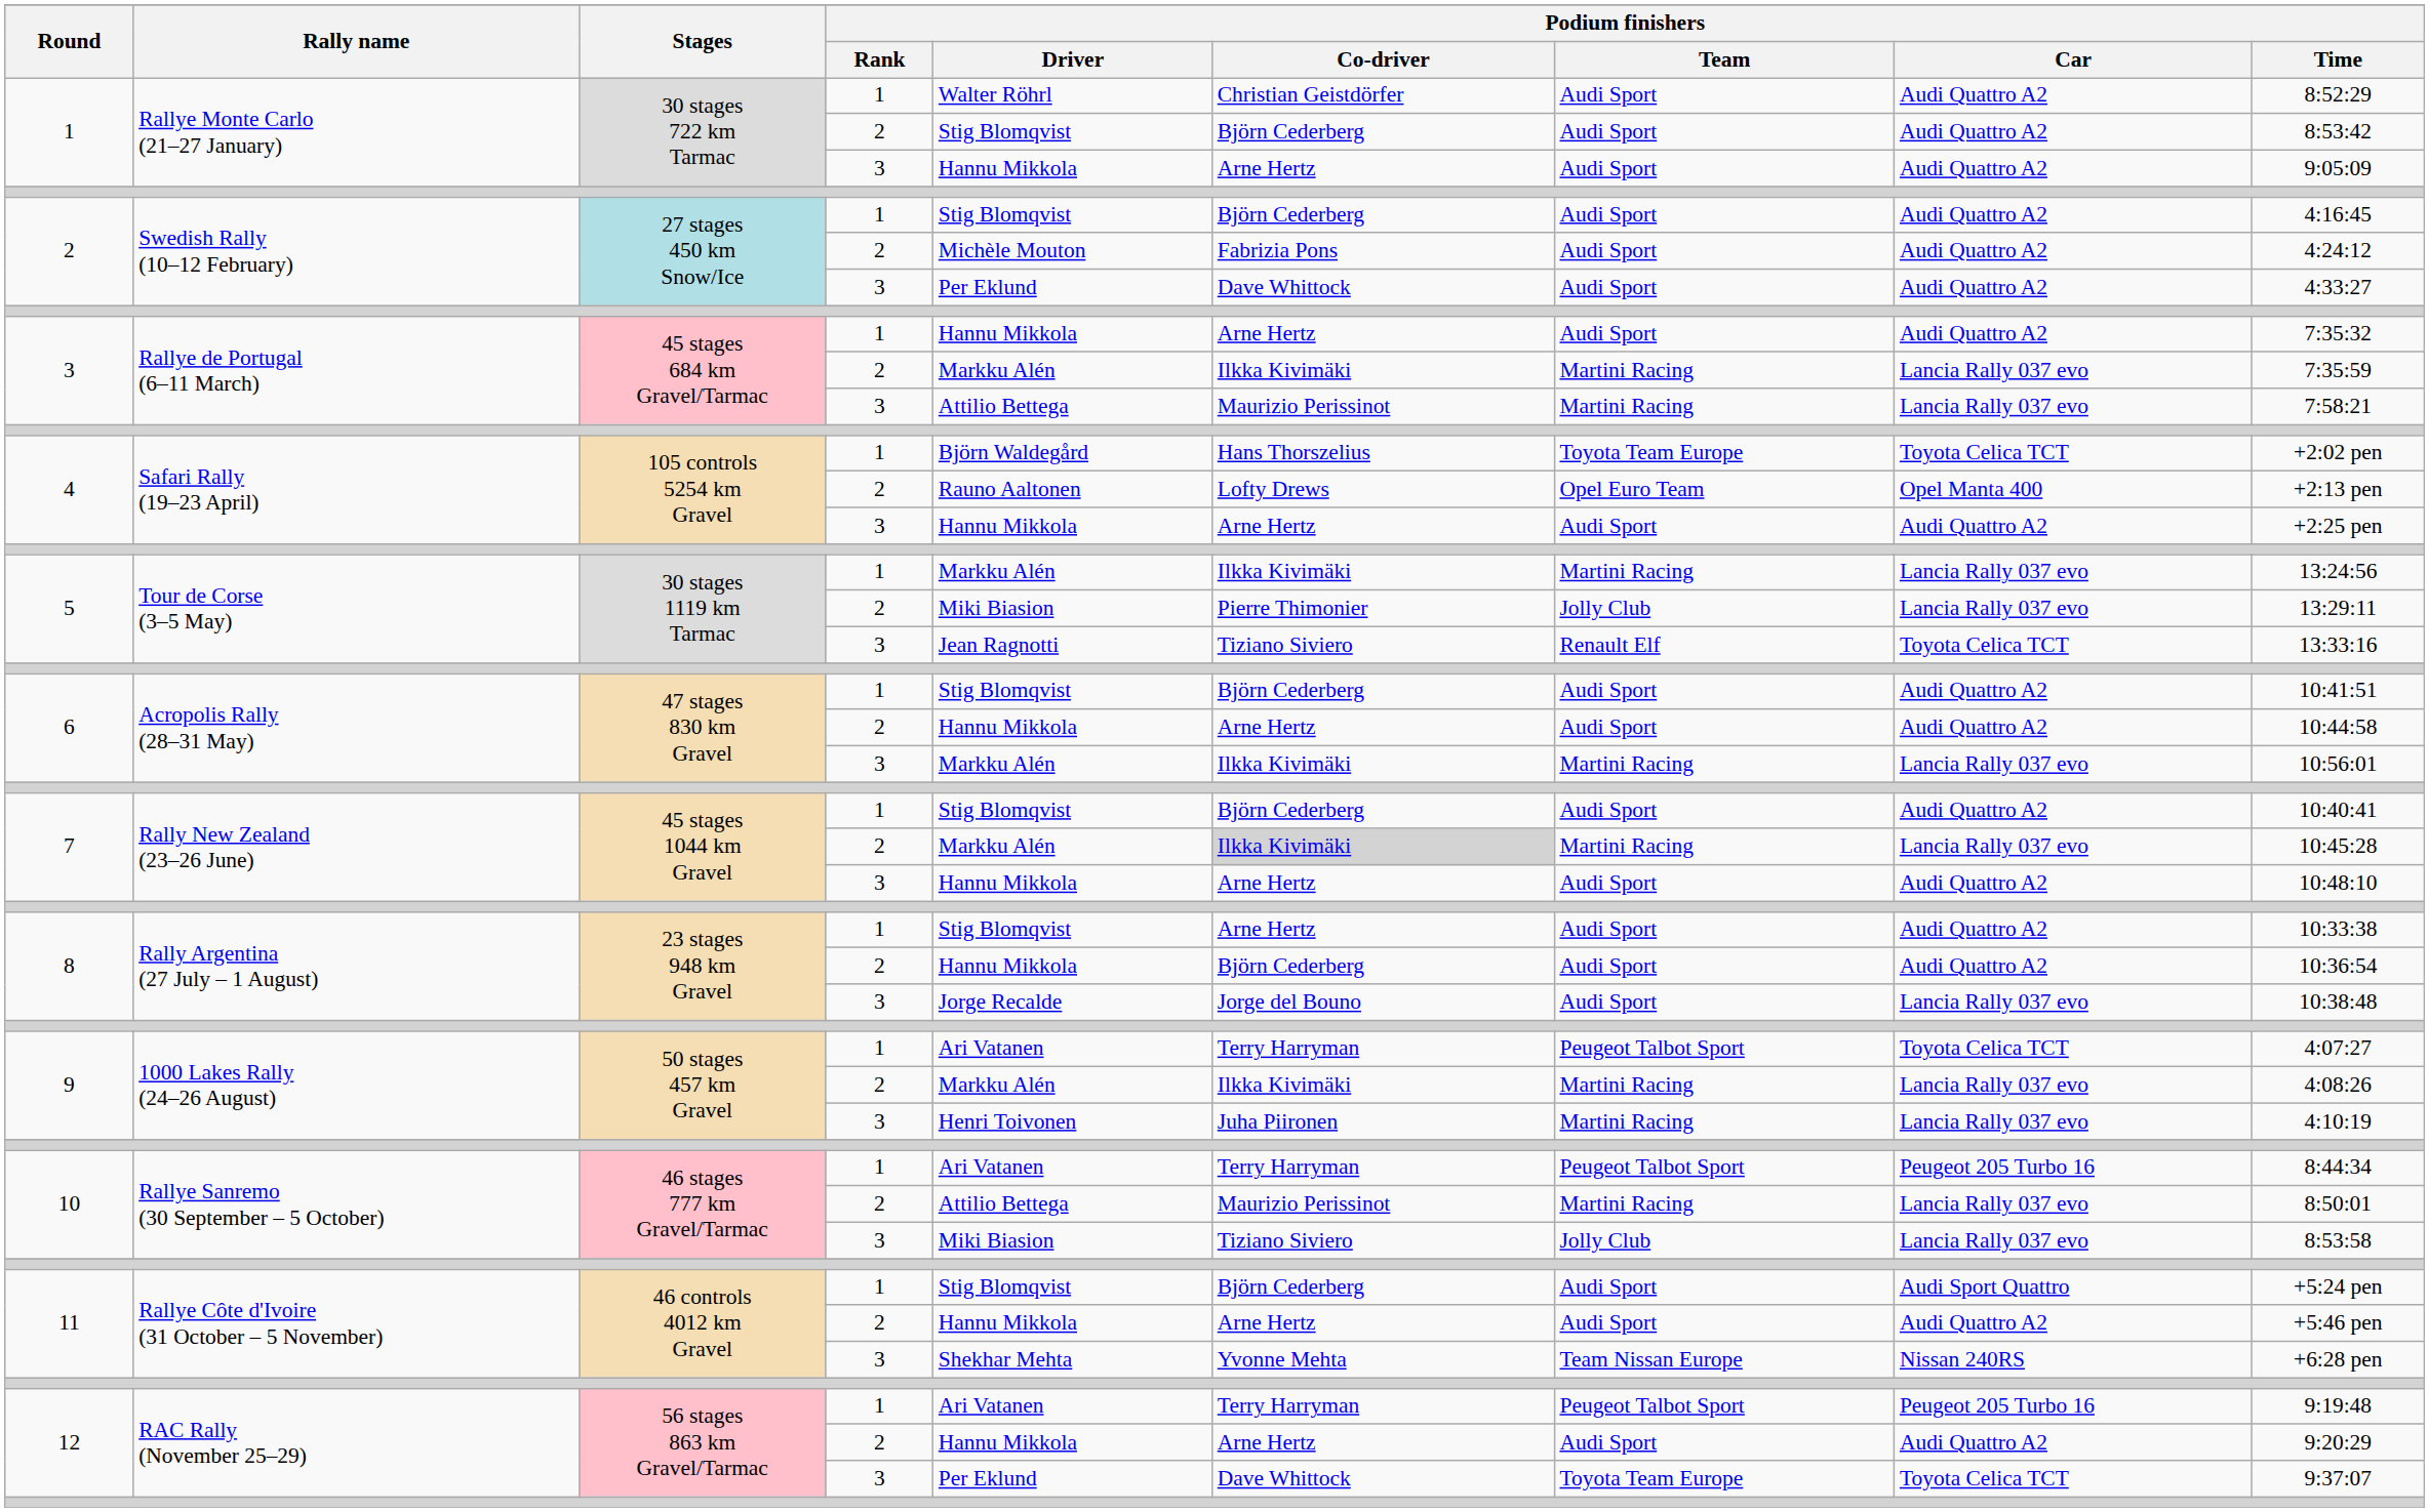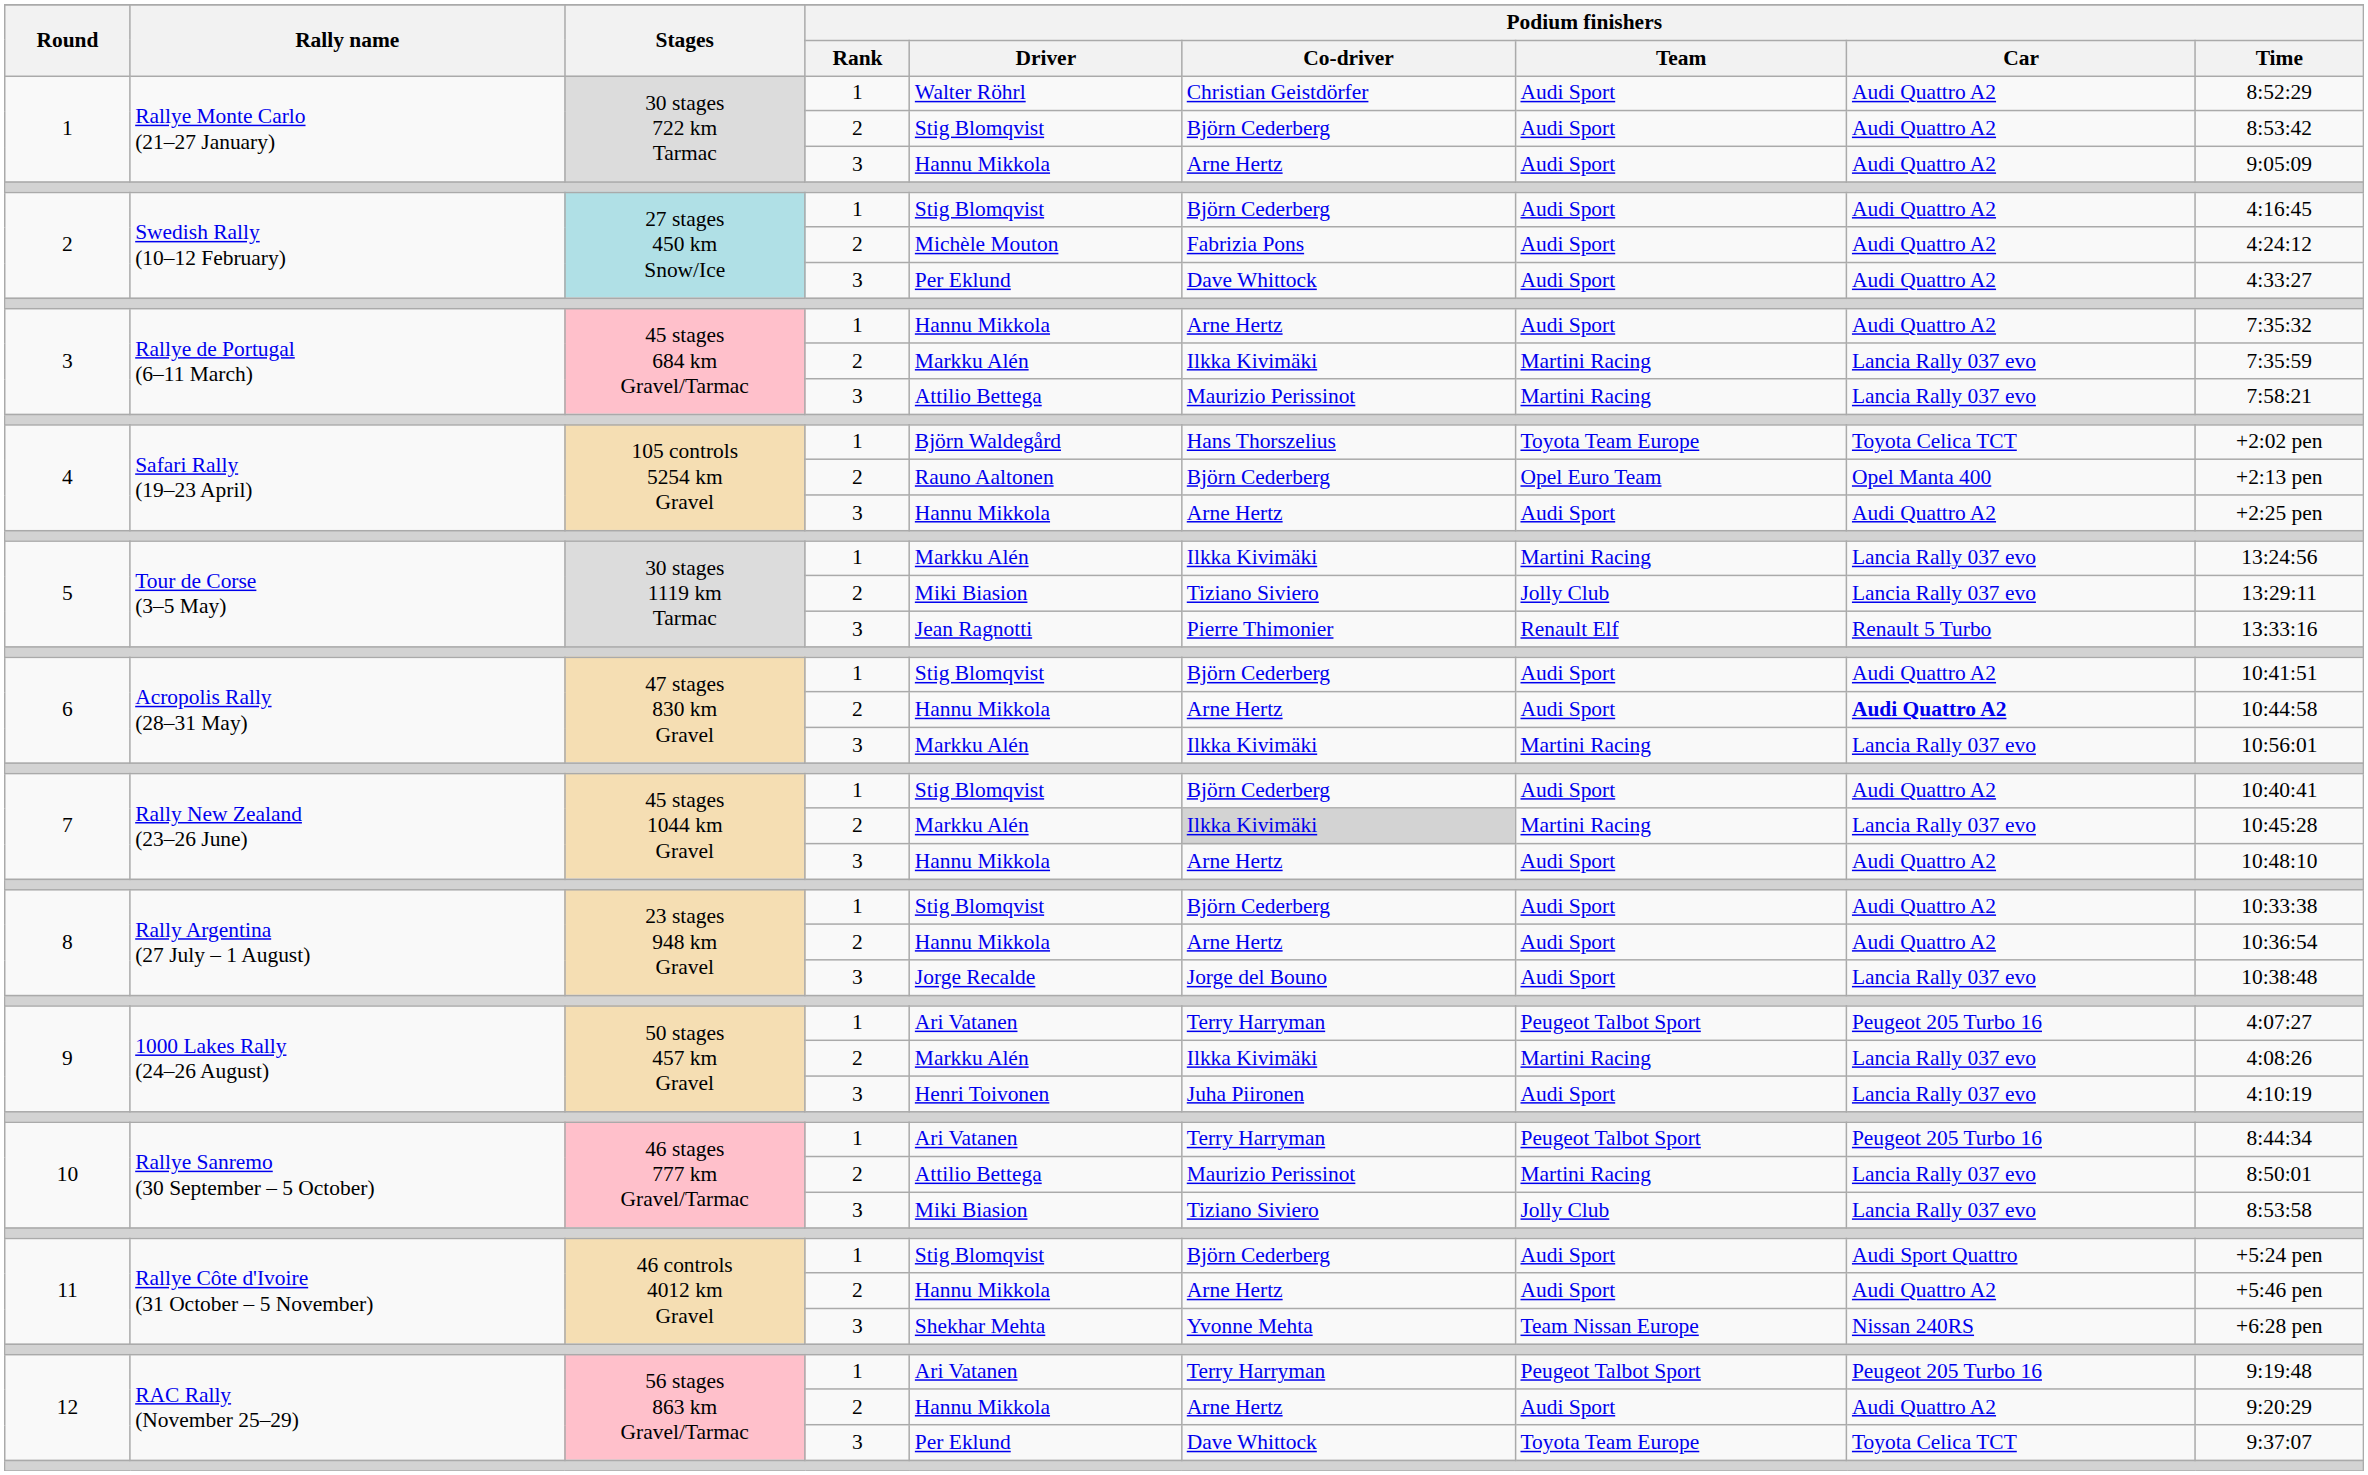4 / 2 | Podium finishers / Co-driver: Lofty Drews -> Björn Cederberg
5 / 2 | Podium finishers / Co-driver: Pierre Thimonier -> Tiziano Siviero
5 / 3 | Podium finishers / Co-driver: Tiziano Siviero -> Pierre Thimonier
5 / 3 | Podium finishers / Car: Toyota Celica TCT -> Renault 5 Turbo
6 / 2 | Podium finishers / Car: normal -> bold
8 / 1 | Podium finishers / Co-driver: Arne Hertz -> Björn Cederberg
8 / 2 | Podium finishers / Co-driver: Björn Cederberg -> Arne Hertz
9 / 1 | Podium finishers / Car: Toyota Celica TCT -> Peugeot 205 Turbo 16
9 / 3 | Podium finishers / Team: Martini Racing -> Audi Sport
